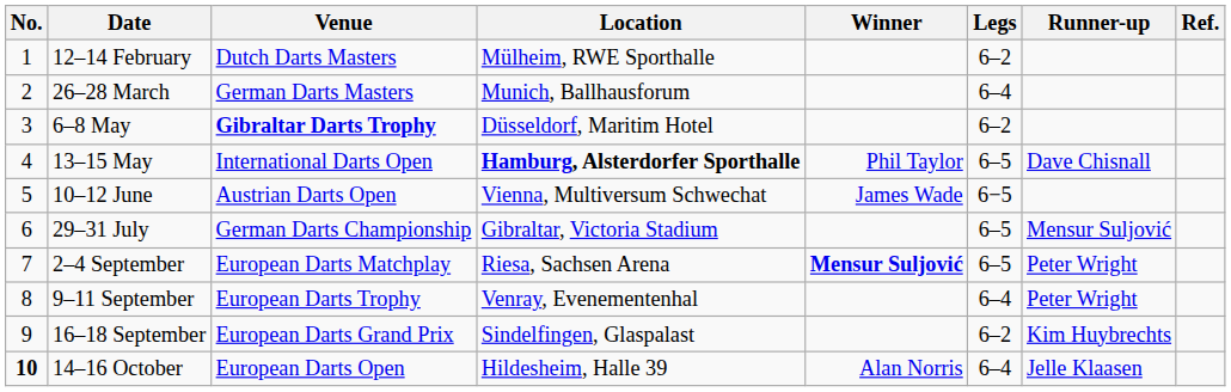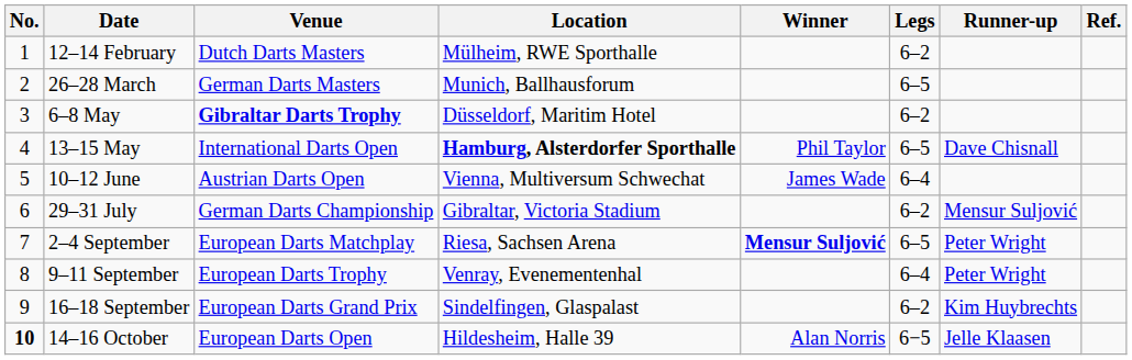26–28 March | Legs: 6–4 -> 6–5
10–12 June | Legs: 6−5 -> 6–4
29–31 July | Legs: 6–5 -> 6–2
14–16 October | Legs: 6–4 -> 6−5
